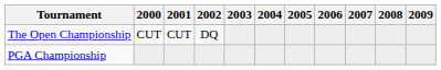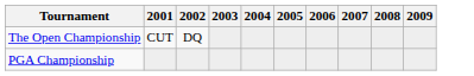- column: 2000 | CUT
